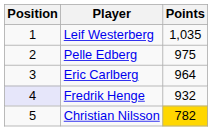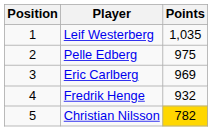Eric Carlberg | Points: 964 -> 969
Fredrik Henge | Position: lavender background -> no background
